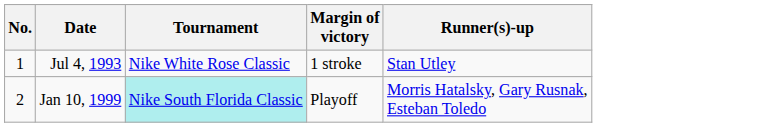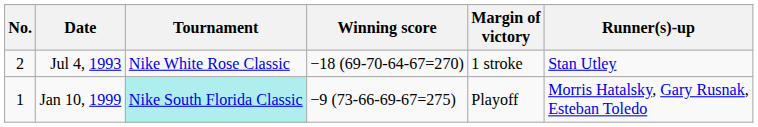+ column: Winning score | −18 (69-70-64-67=270) | −9 (73-66-69-67=275)
Jul 4, 1993 | No.: 1 -> 2
Jan 10, 1999 | No.: 2 -> 1
